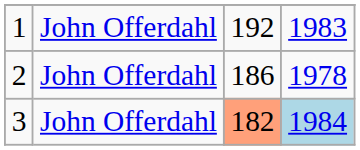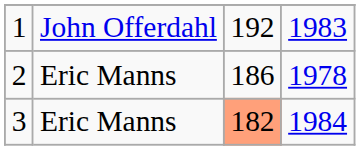2 | column 2: John Offerdahl -> Eric Manns
3 | column 2: John Offerdahl -> Eric Manns
3 | column 4: lightblue background -> no background
